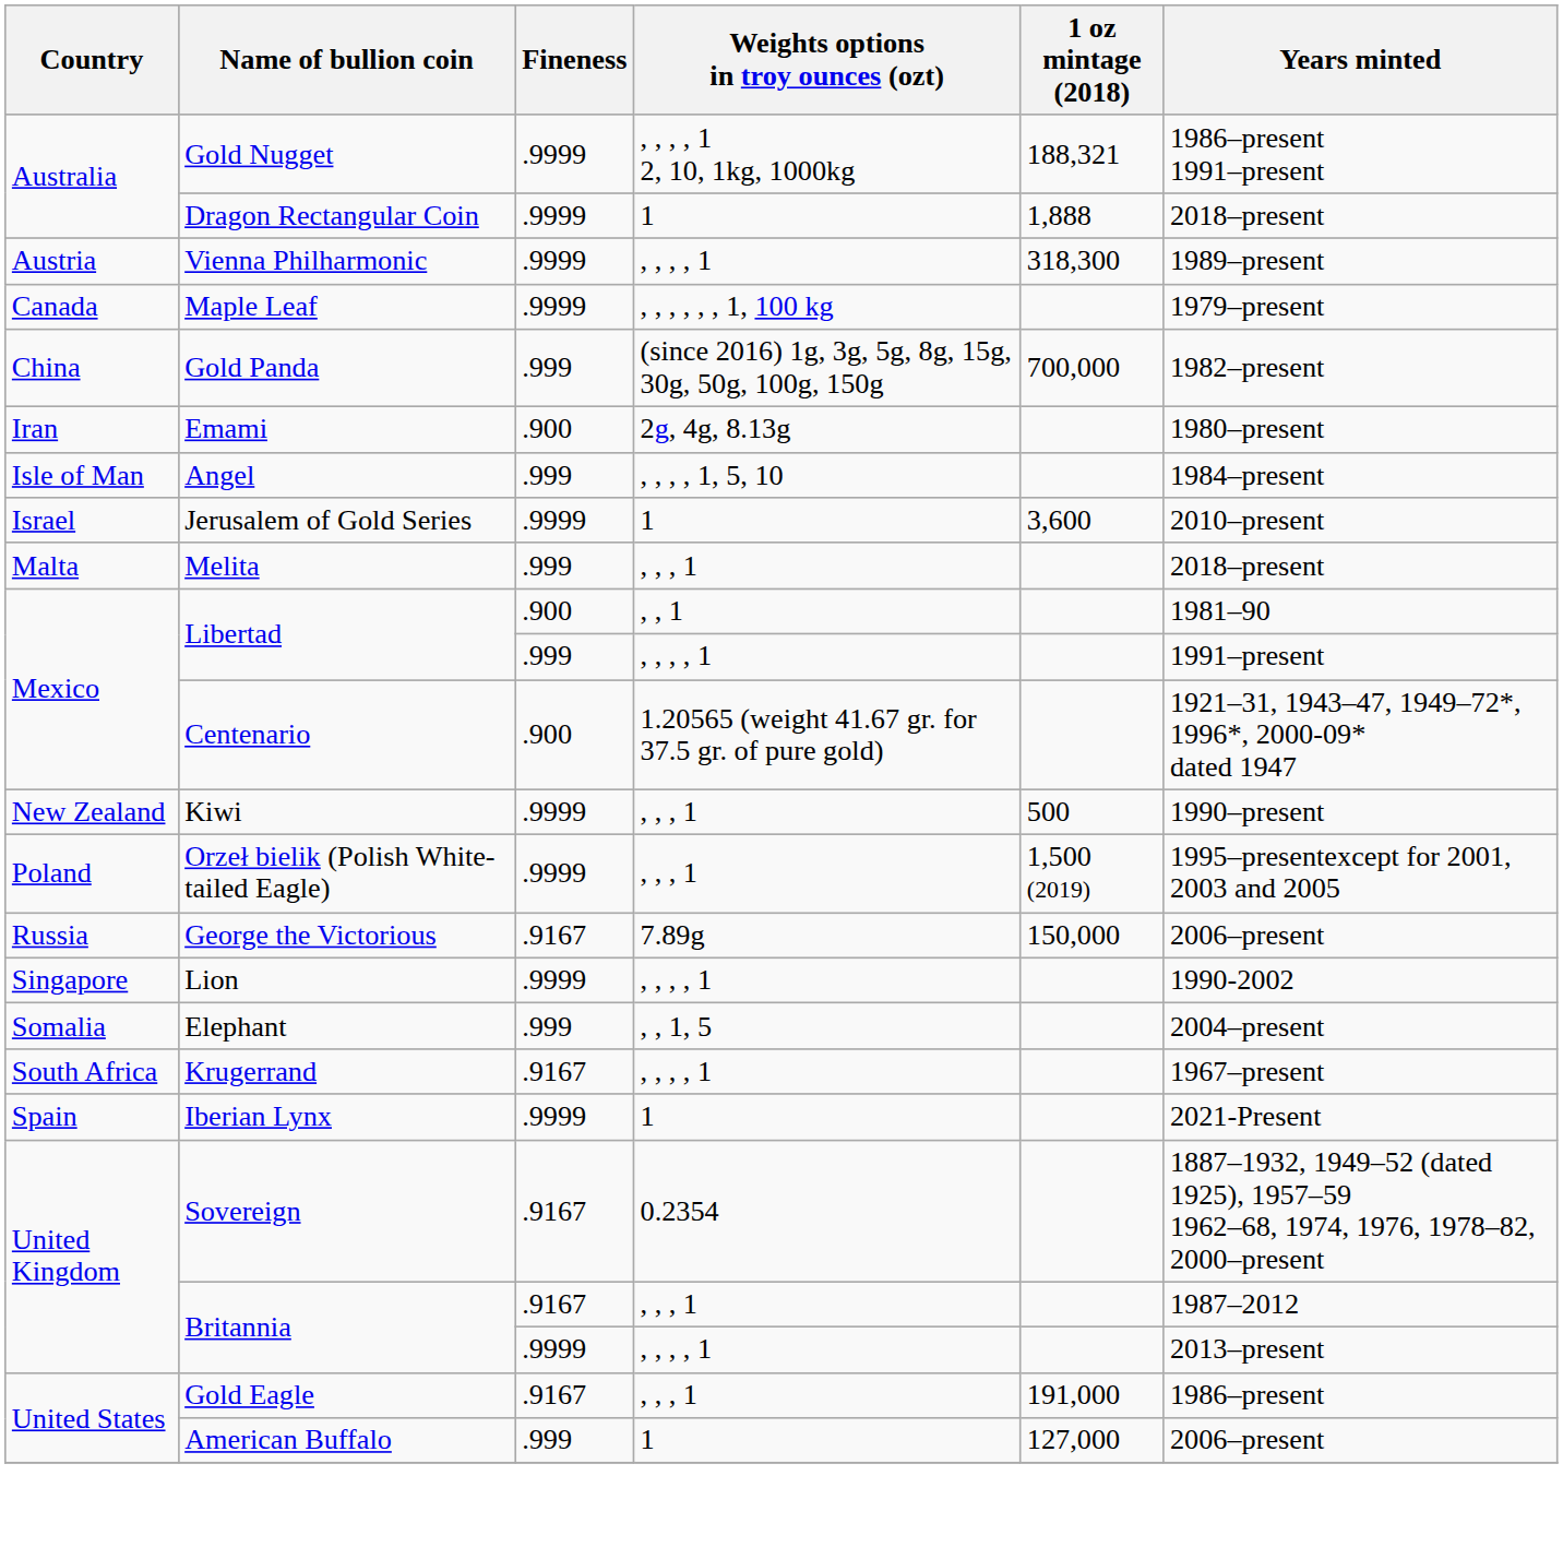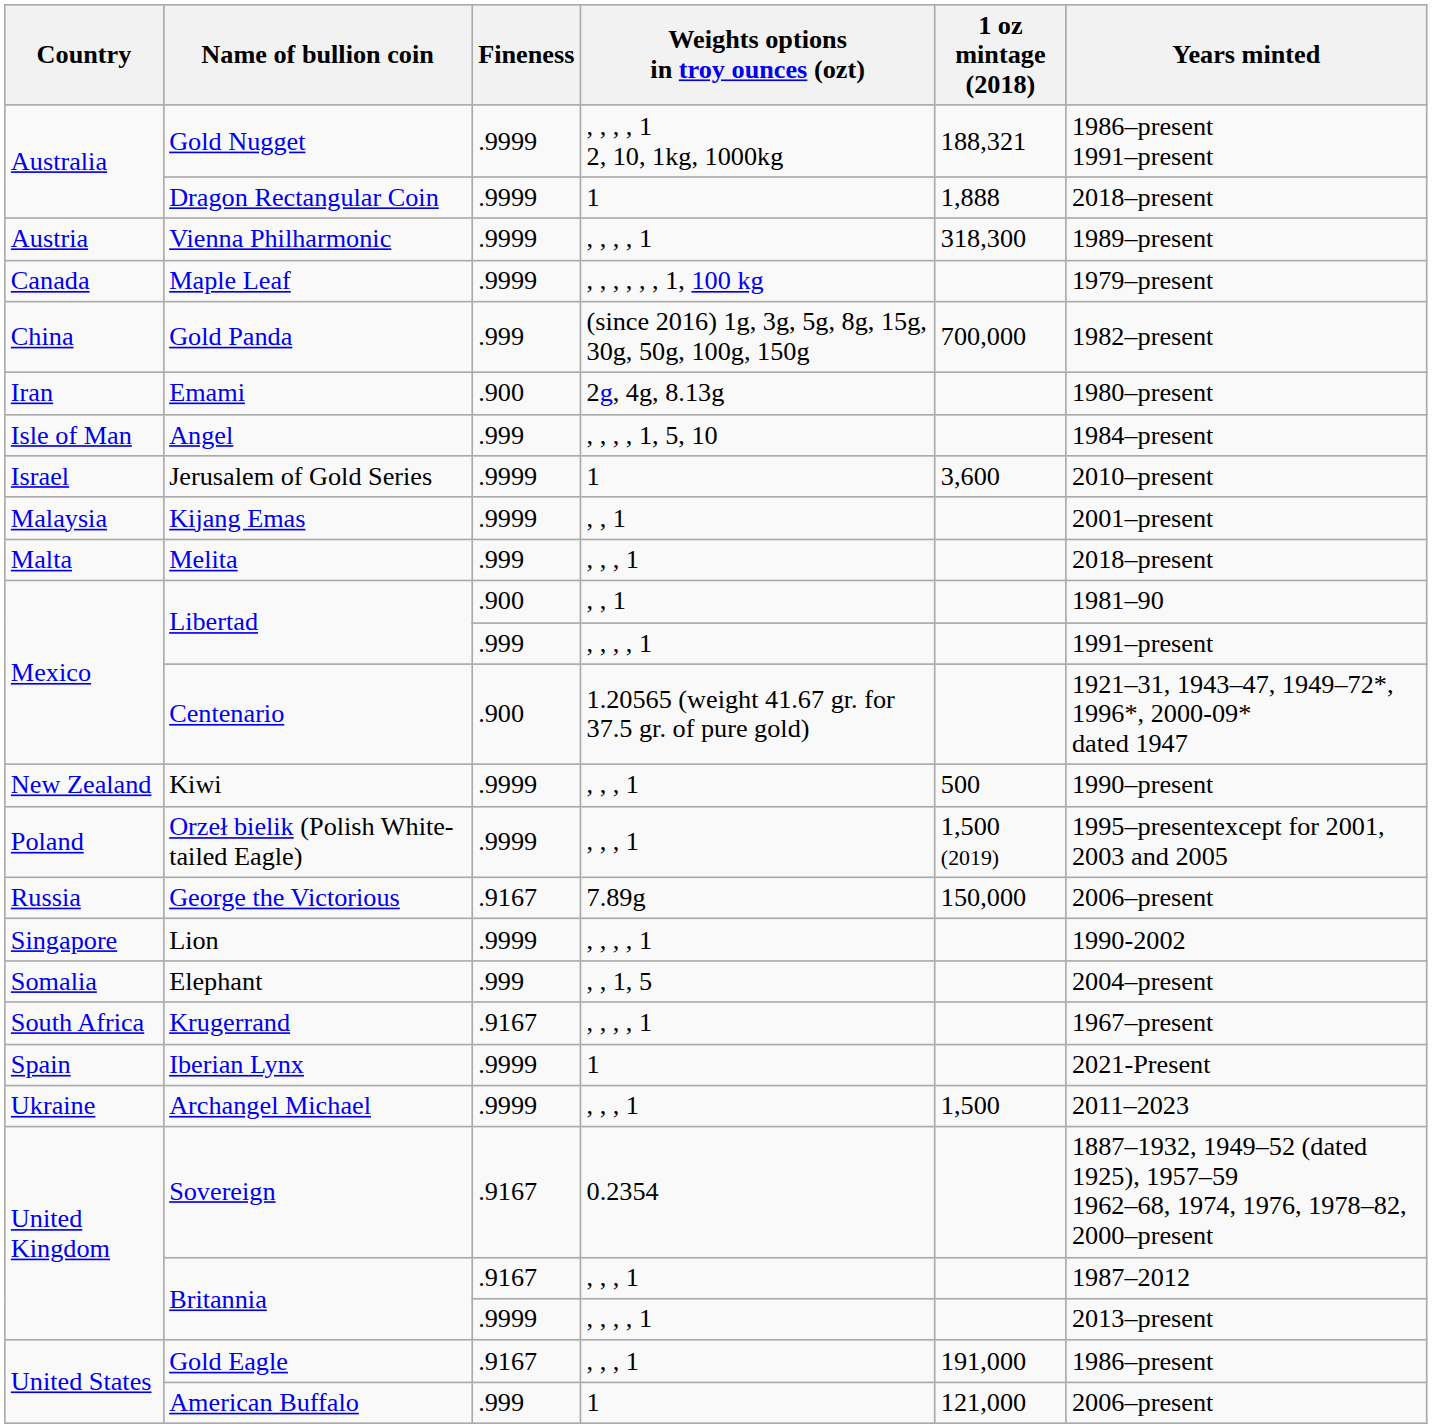+ row: Malaysia | Kijang Emas | .9999 | , , 1 | 2001–present
+ row: Ukraine | Archangel Michael | .9999 | , , , 1 | 1,500 | 2011–2023
American Buffalo | 1 oz mintage (2018): 127,000 -> 121,000
